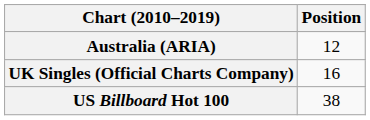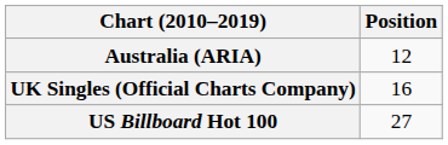US Billboard Hot 100 | Position: 38 -> 27
